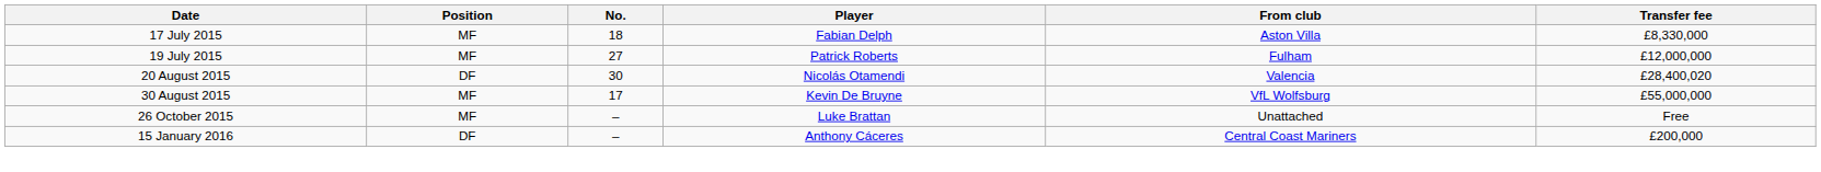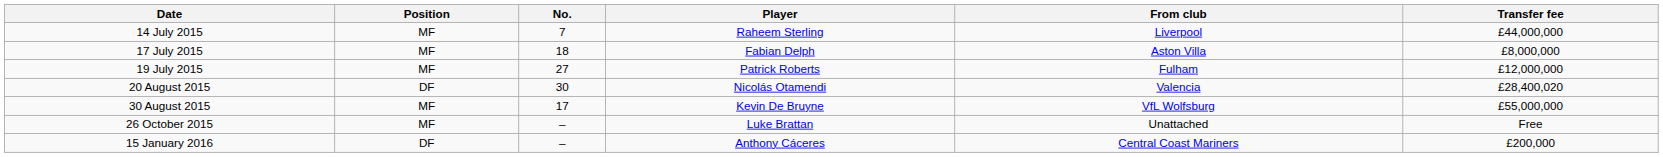+ row: 14 July 2015 | MF | 7 | Raheem Sterling | Liverpool | £44,000,000
17 July 2015 | Transfer fee: £8,330,000 -> £8,000,000
